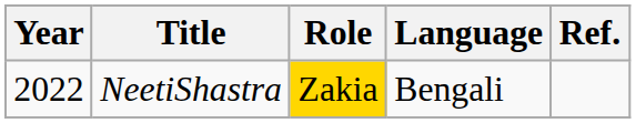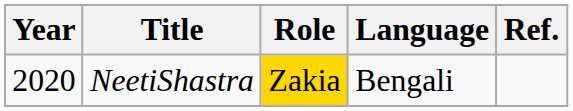NeetiShastra | Year: 2022 -> 2020
